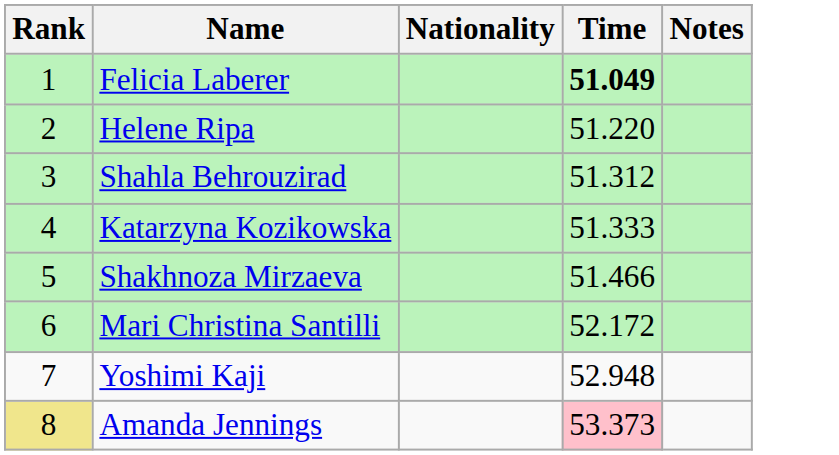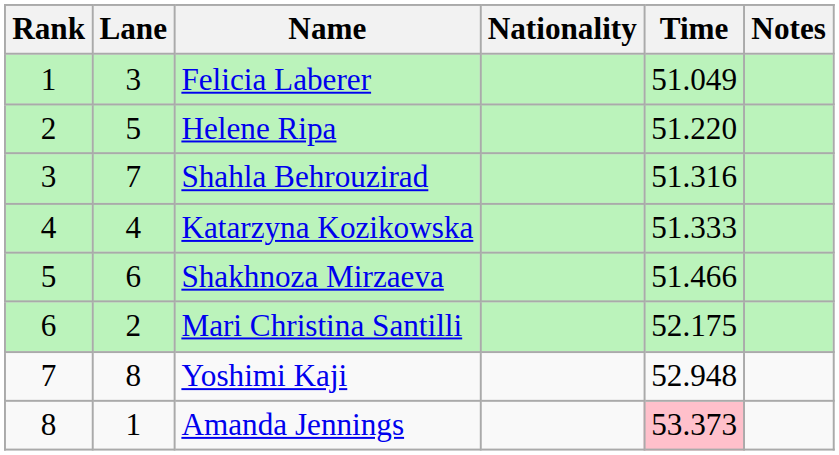+ column: Lane | 3 | 5 | 7 | 4 | 6 | 2 | 8 | 1
Felicia Laberer | Time: bold -> normal
Shahla Behrouzirad | Time: 51.312 -> 51.316
Mari Christina Santilli | Time: 52.172 -> 52.175
Amanda Jennings | Rank: khaki background -> no background
